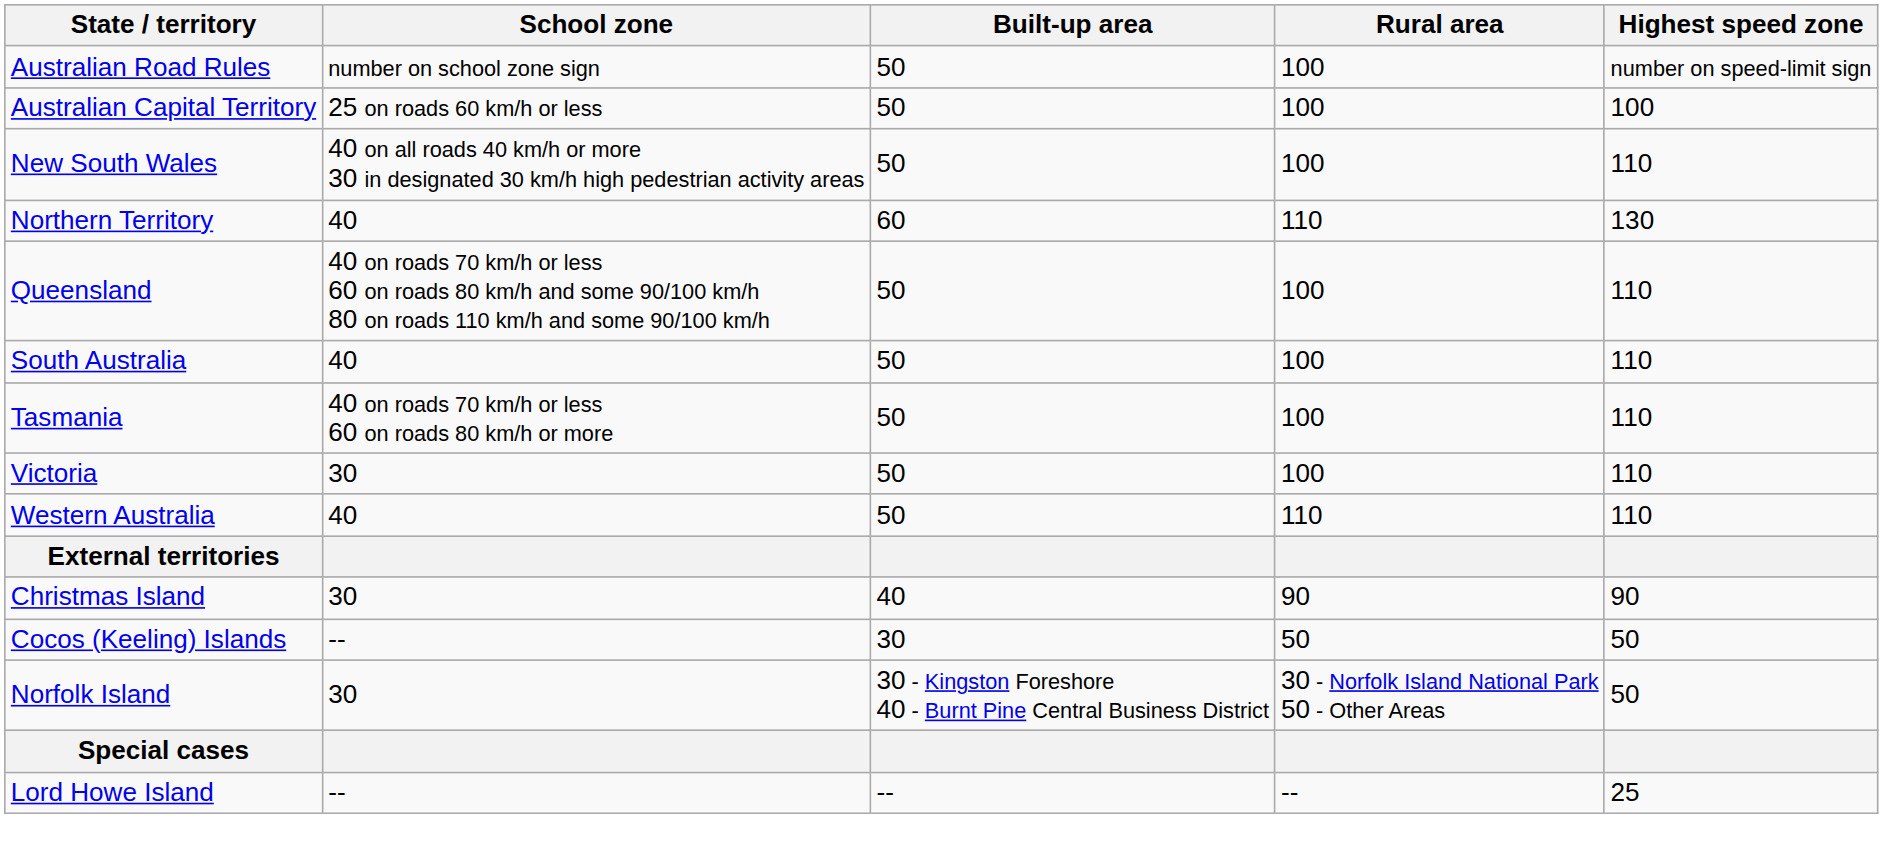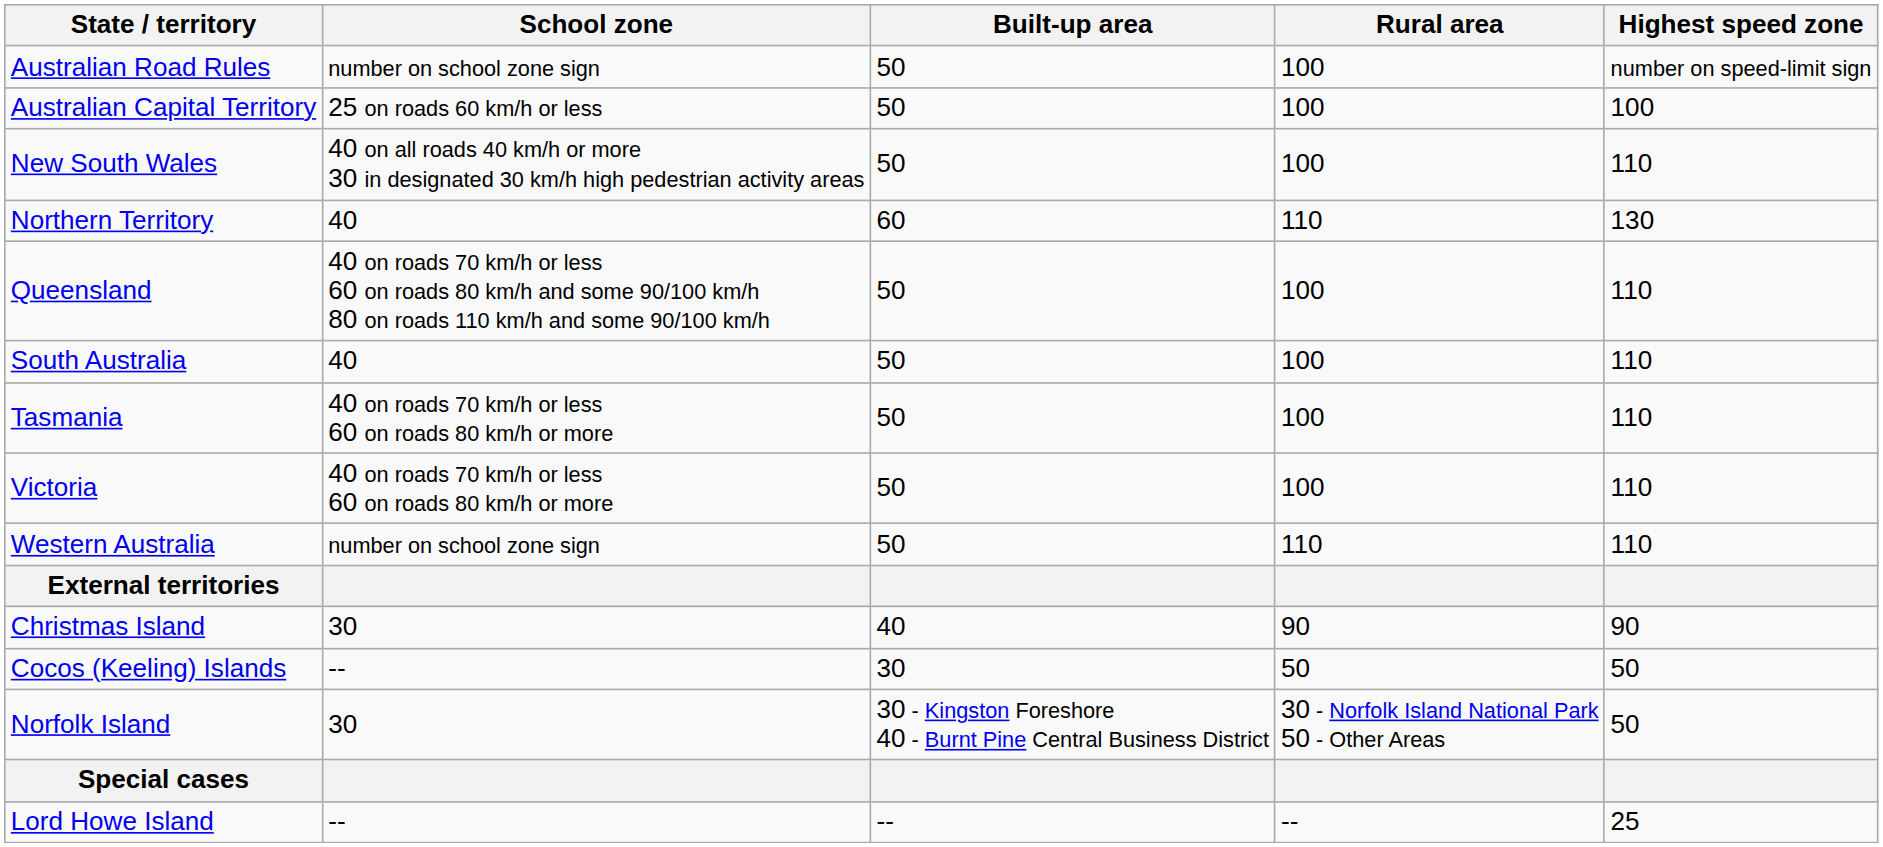Victoria | School zone: 30 -> 40 on roads 70 km/h or less 60 on roads 80 km/h or more
Western Australia | School zone: 40 -> number on school zone sign
